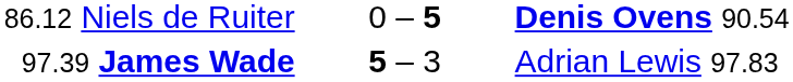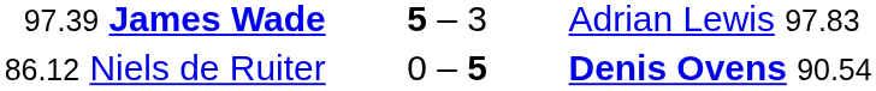rows swapped: 86.12 Niels de Ruiter <-> 97.39 James Wade
